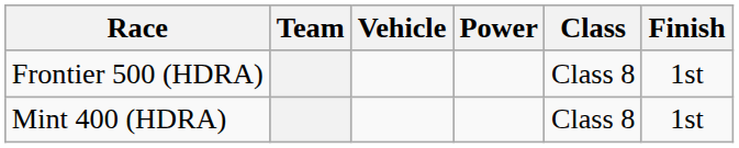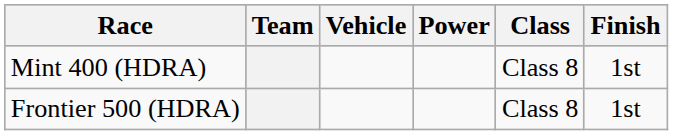rows swapped: Mint 400 (HDRA) <-> Frontier 500 (HDRA)
